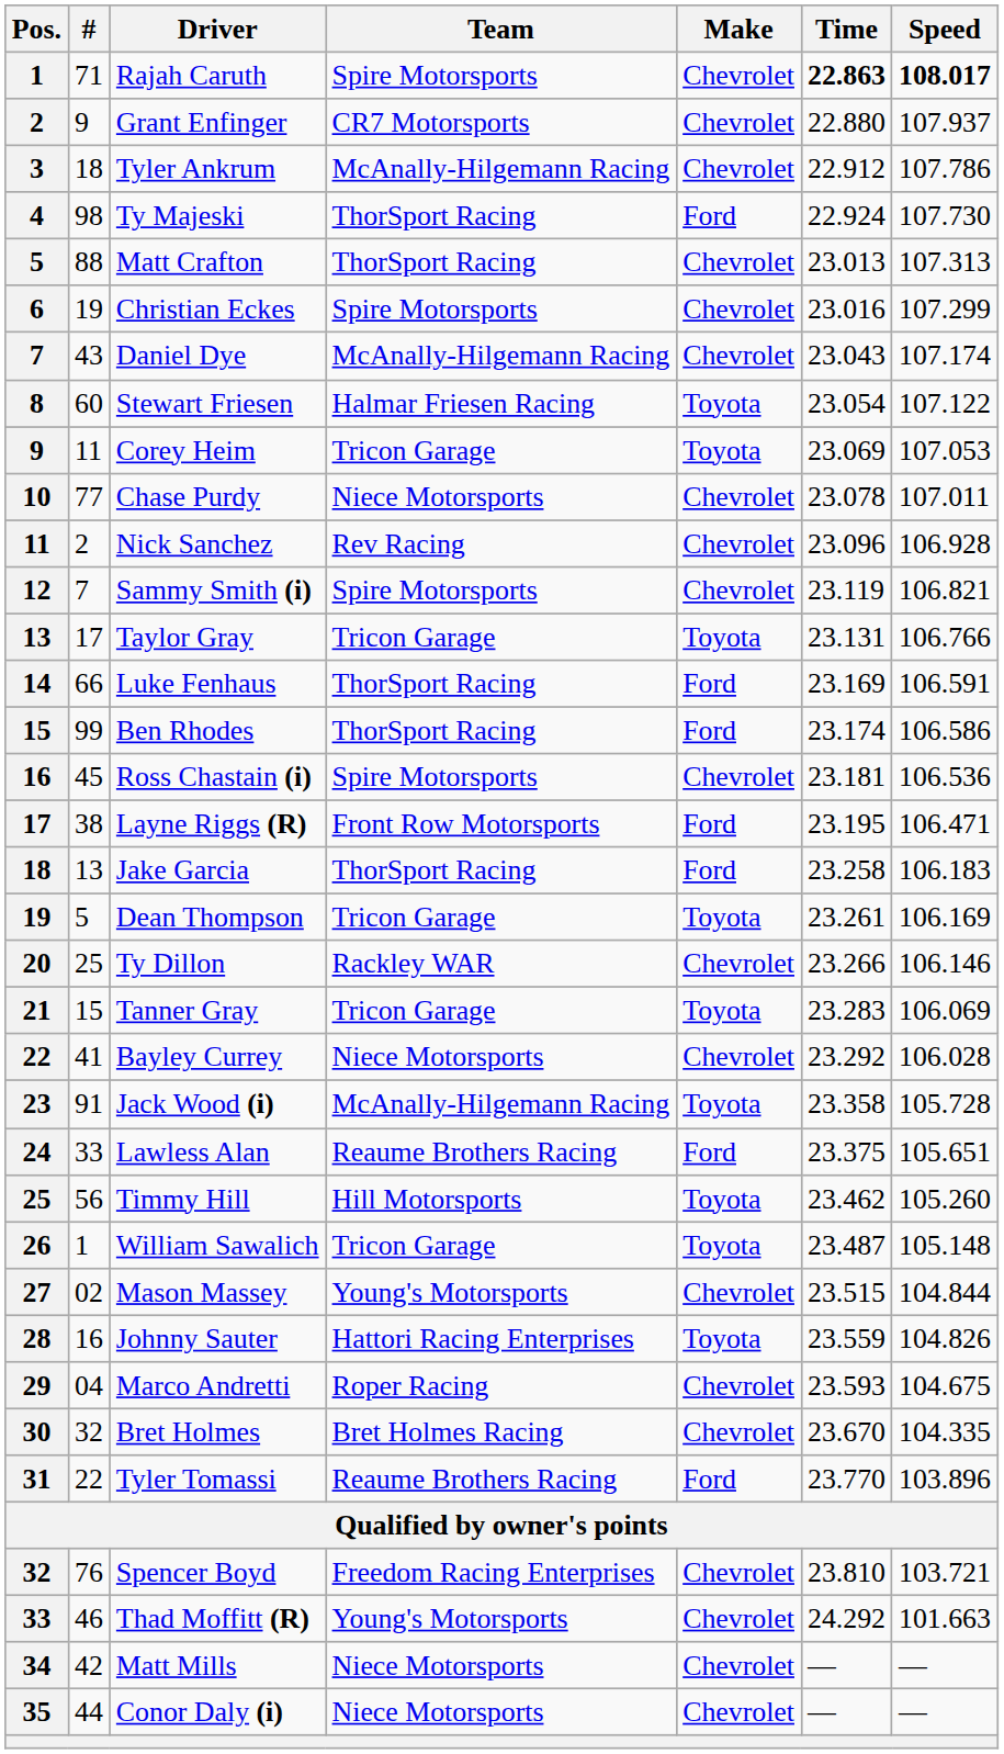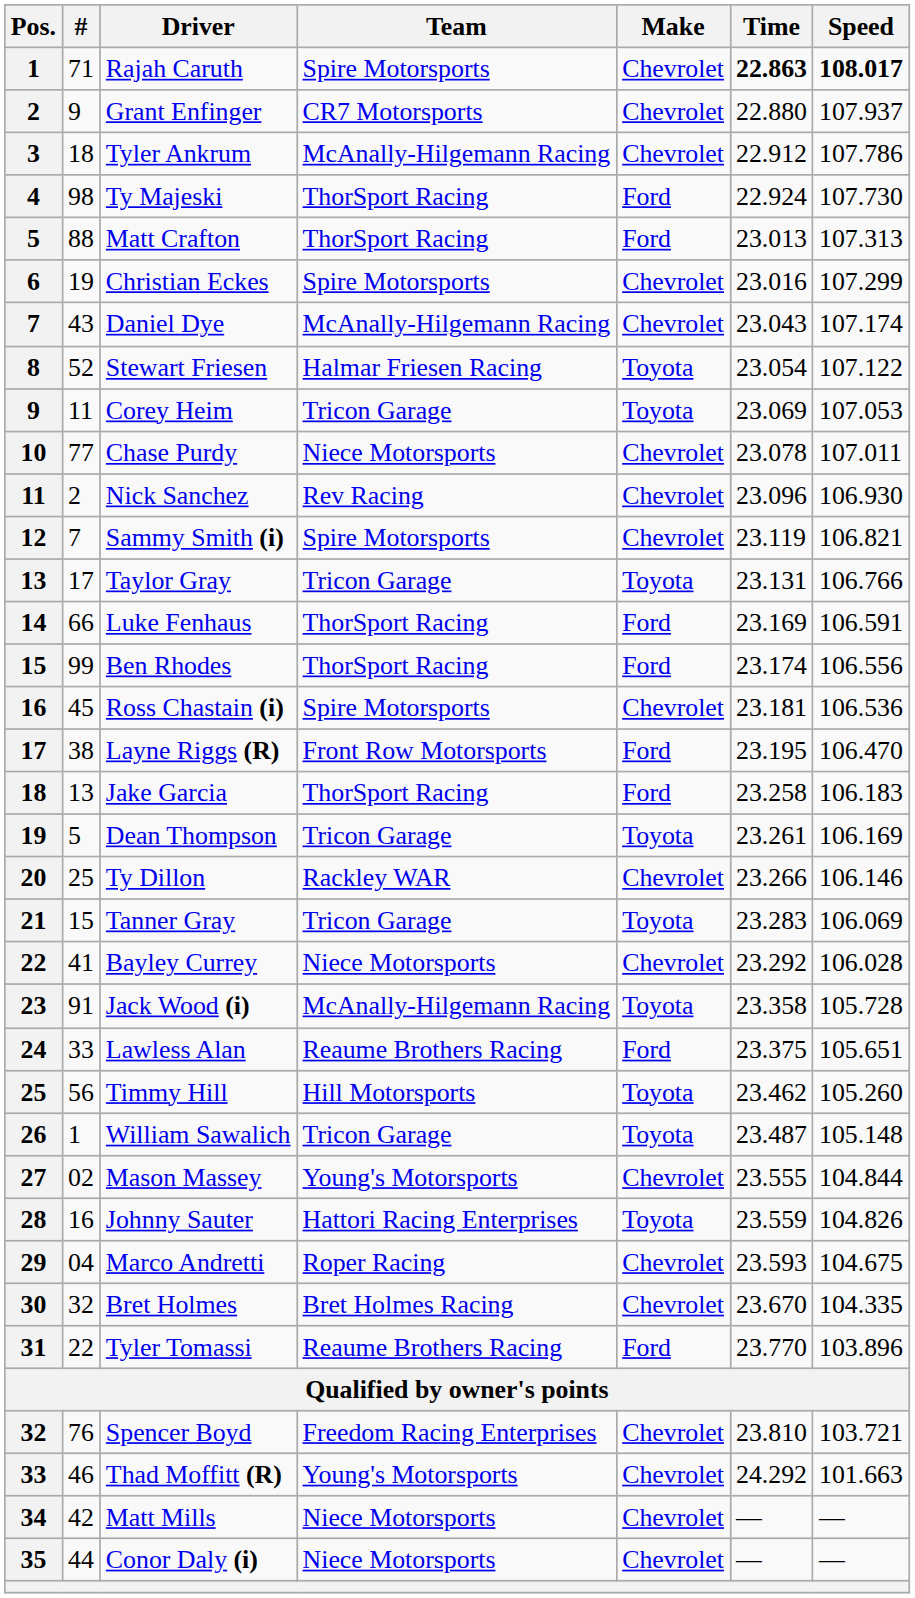Matt Crafton | Make: Chevrolet -> Ford
Stewart Friesen | #: 60 -> 52
Nick Sanchez | Speed: 106.928 -> 106.930
Ben Rhodes | Speed: 106.586 -> 106.556
Layne Riggs (R) | Speed: 106.471 -> 106.470
Mason Massey | Time: 23.515 -> 23.555
